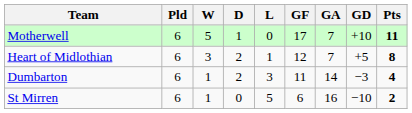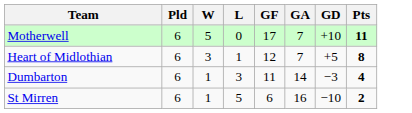- column: D | 1 | 2 | 2 | 0
